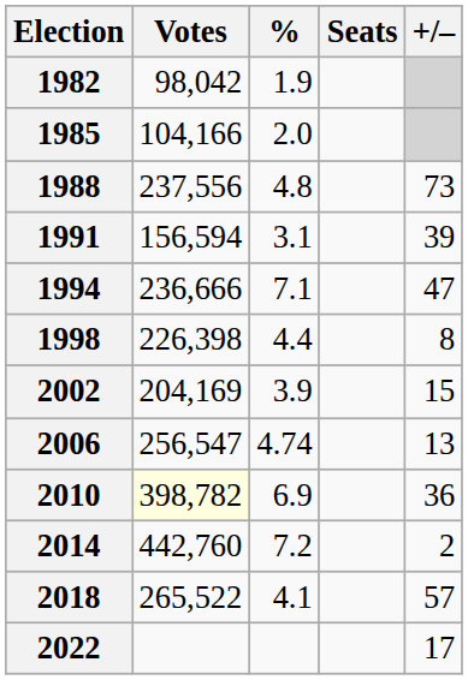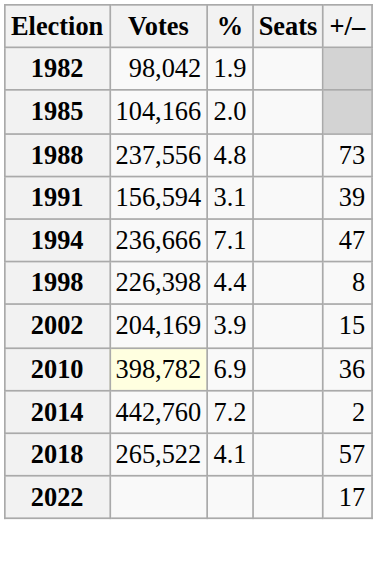- row: 2006 | 256,547 | 4.74 | 13
